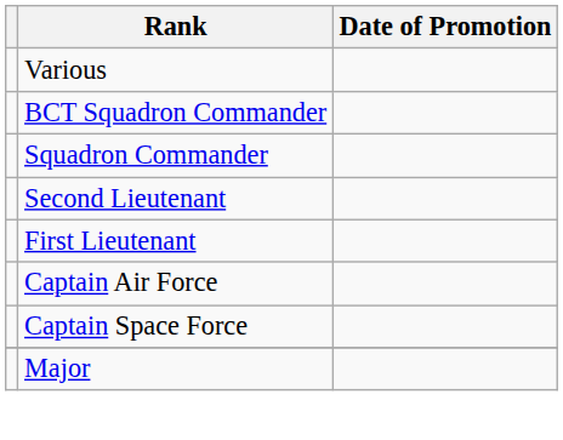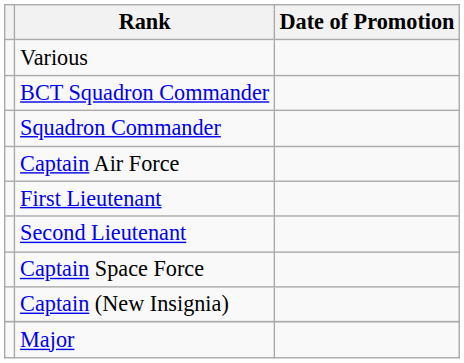rows swapped: Second Lieutenant <-> Captain Air Force
+ row: Captain (New Insignia)
